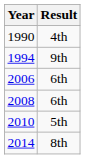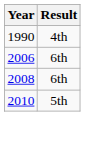- row: 1994 | 9th
- row: 2014 | 8th
